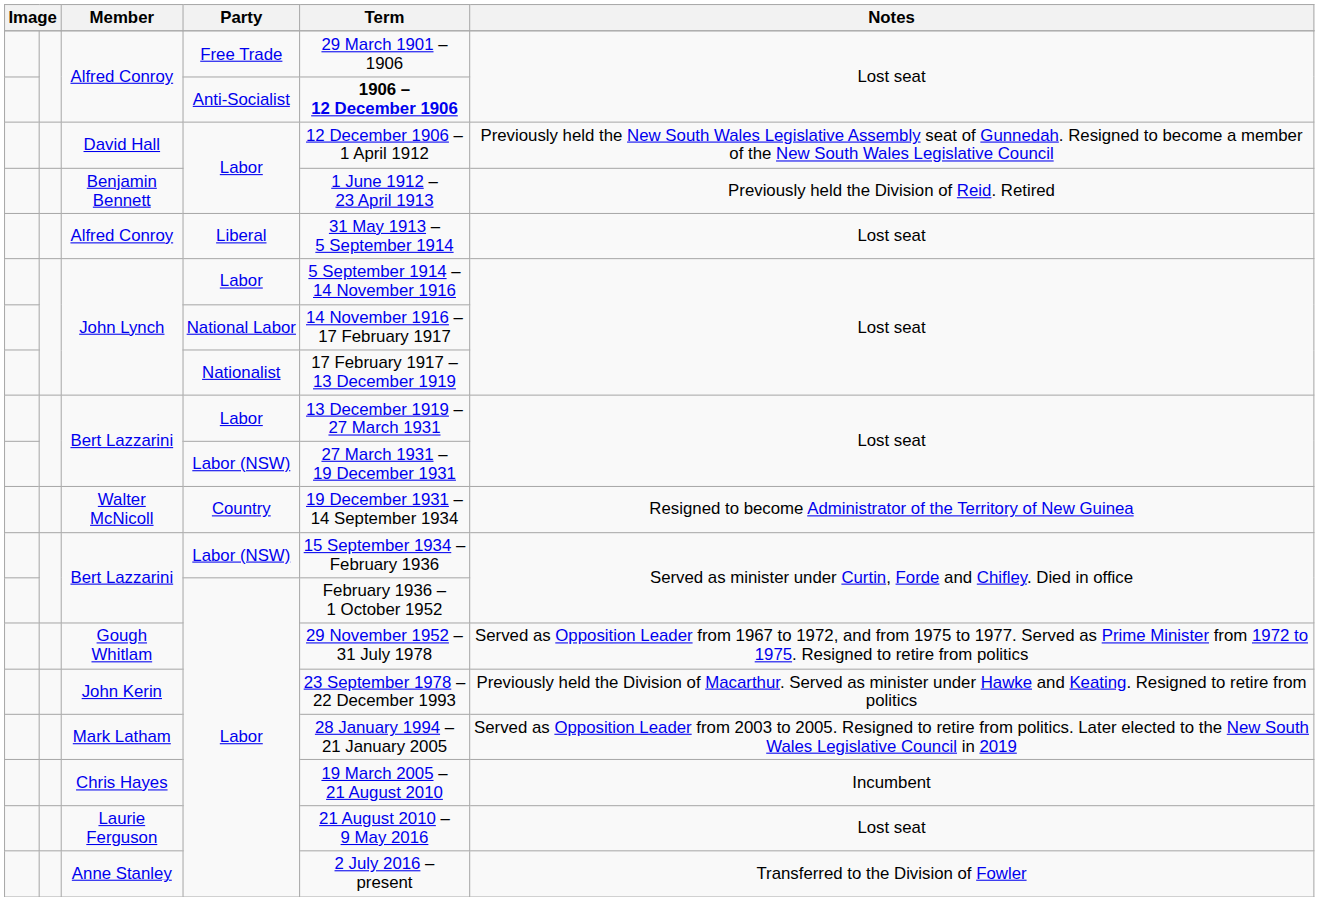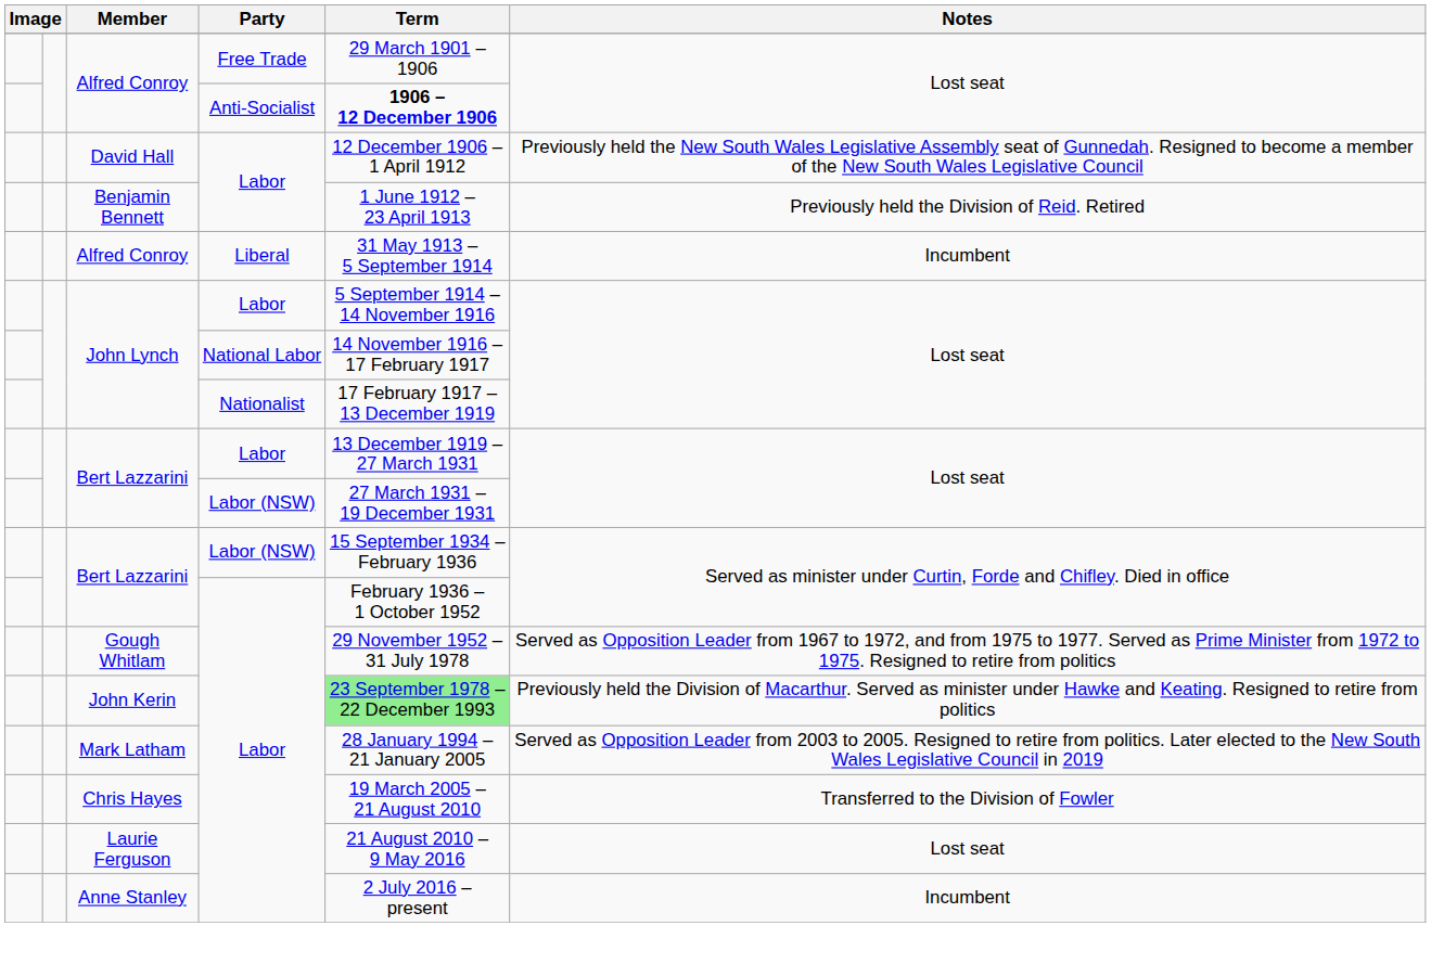Alfred Conroy / Liberal | Notes: Lost seat -> Incumbent
- row: Walter McNicoll | Country | 19 December 1931 – 14 September 1934 | Resigned to become Administrator of the Territory of New Guinea
John Kerin | Term: no background -> lightgreen background
Chris Hayes | Notes: Incumbent -> Transferred to the Division of Fowler
Anne Stanley | Notes: Transferred to the Division of Fowler -> Incumbent
